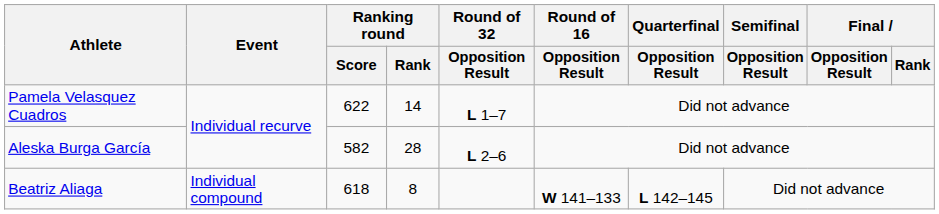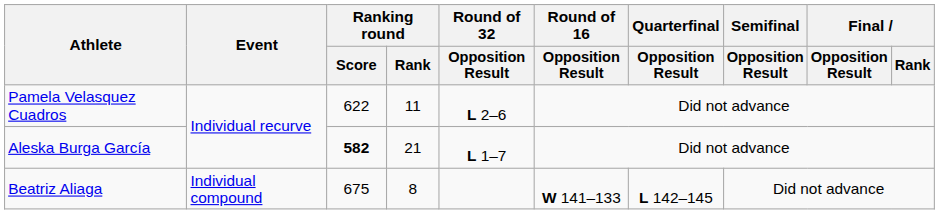Pamela Velasquez Cuadros | Ranking round / Rank: 14 -> 11
Pamela Velasquez Cuadros | Round of 32 / Opposition Result: L 1–7 -> L 2–6
Aleska Burga García | Ranking round / Score: normal -> bold
Aleska Burga García | Ranking round / Rank: 28 -> 21
Aleska Burga García | Round of 32 / Opposition Result: L 2–6 -> L 1–7
Beatriz Aliaga | Ranking round / Score: 618 -> 675
